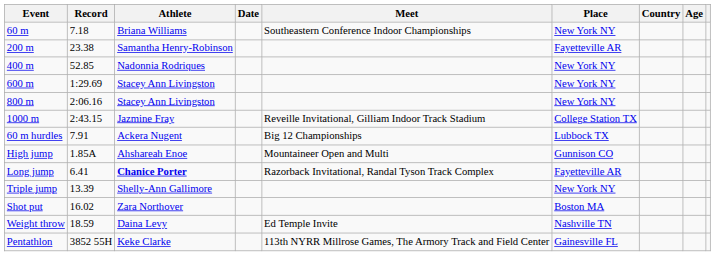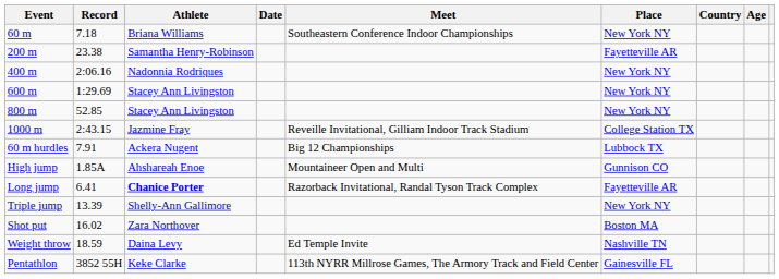400 m | Record: 52.85 -> 2:06.16
800 m | Record: 2:06.16 -> 52.85
